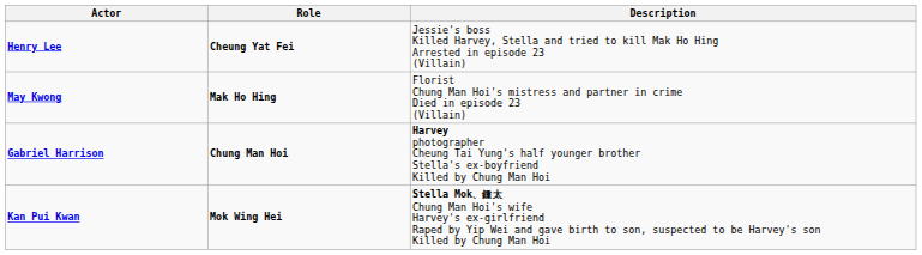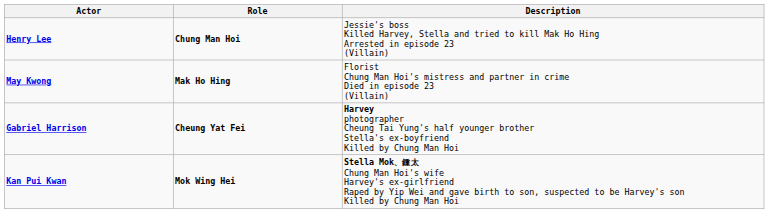Henry Lee | Role: Cheung Yat Fei -> Chung Man Hoi
Gabriel Harrison | Role: Chung Man Hoi -> Cheung Yat Fei
